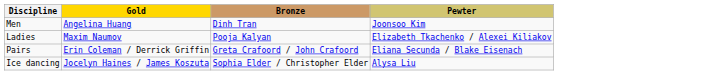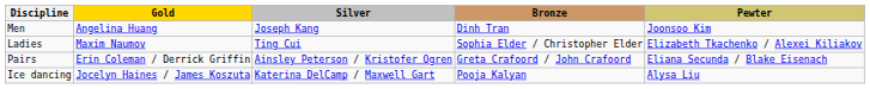+ column: Silver | Joseph Kang | Ting Cui | Ainsley Peterson / Kristofer Ogren | Katerina DelCamp / Maxwell Gart
Ladies | Bronze: Pooja Kalyan -> Sophia Elder / Christopher Elder
Ice dancing | Bronze: Sophia Elder / Christopher Elder -> Pooja Kalyan
